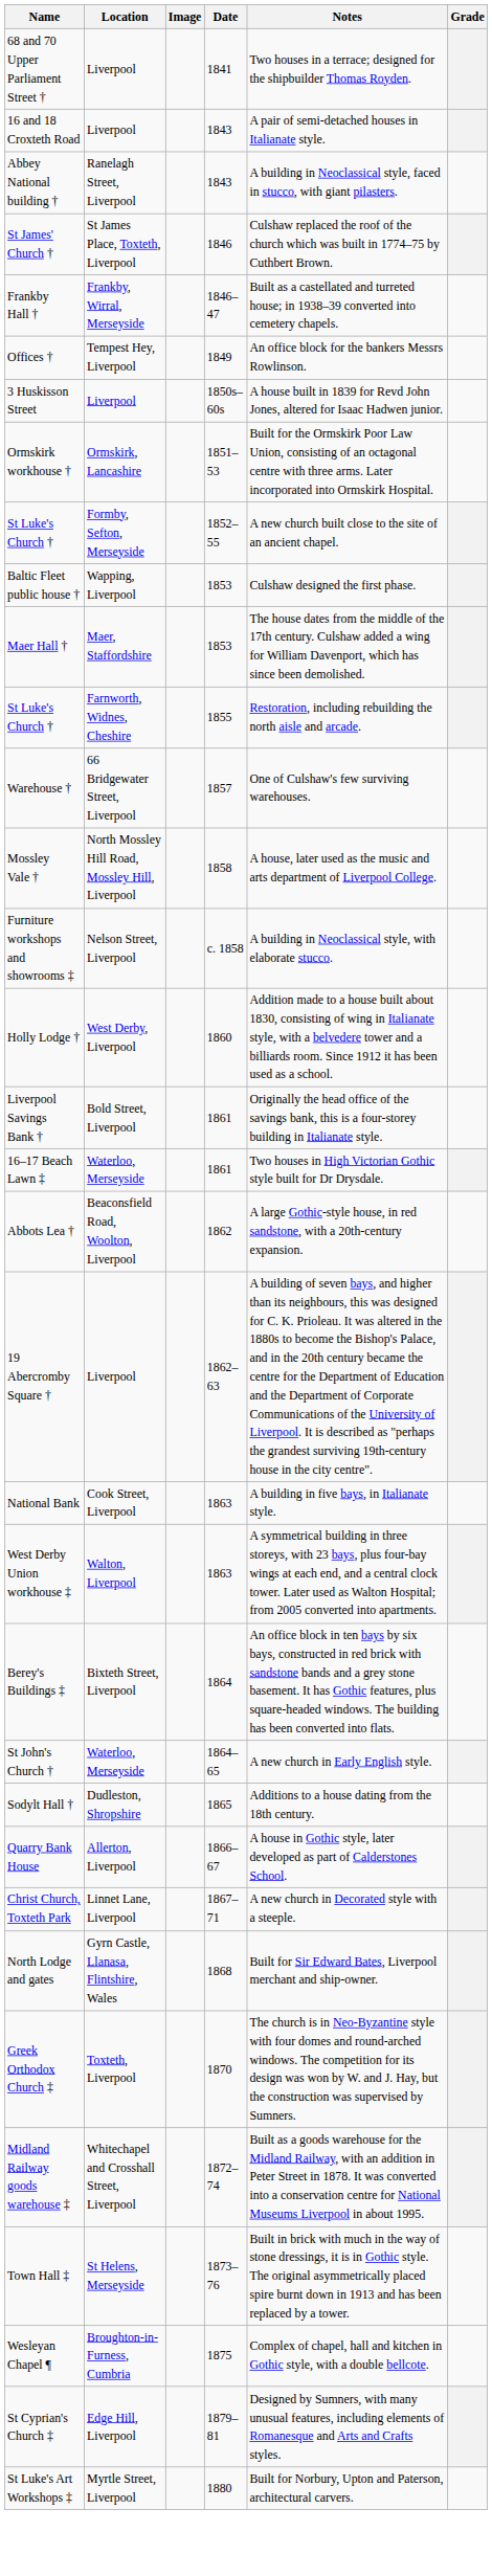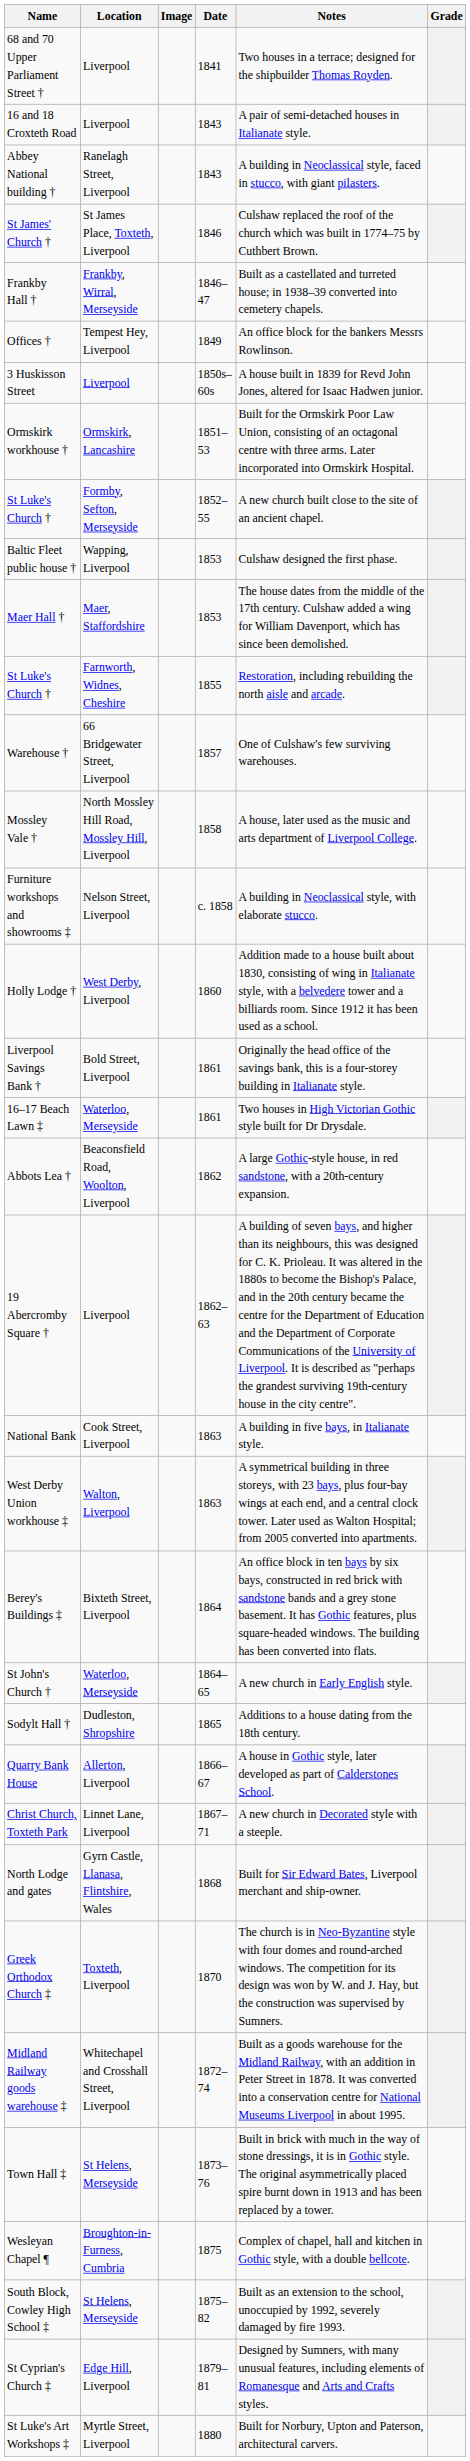+ row: South Block, Cowley High School ‡ | St Helens, Merseyside | 1875–82 | Built as an extension to the school, unoccupied by 1992, severely damaged by fire 1993.
